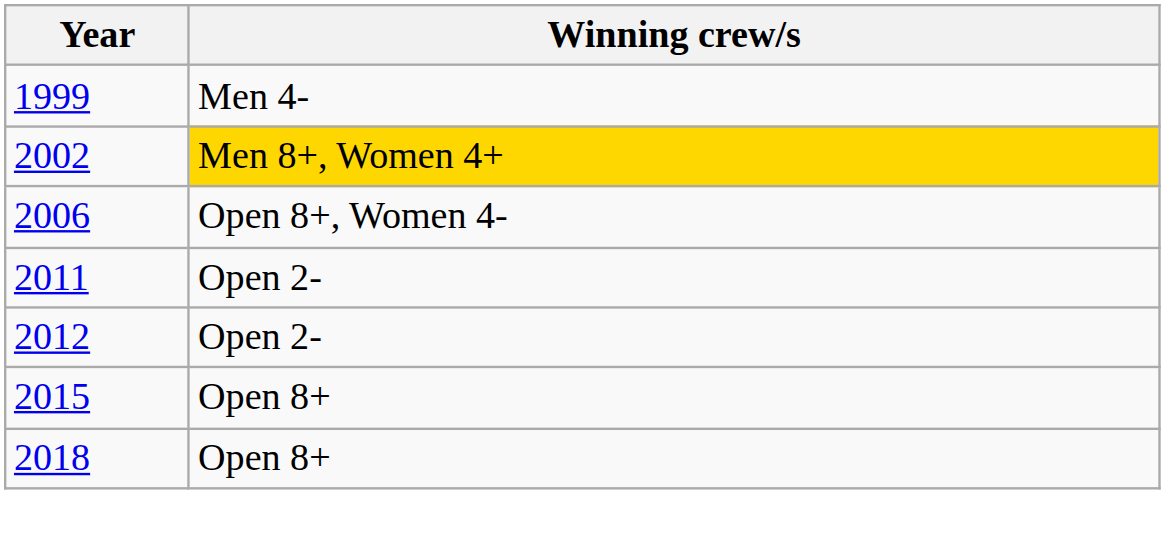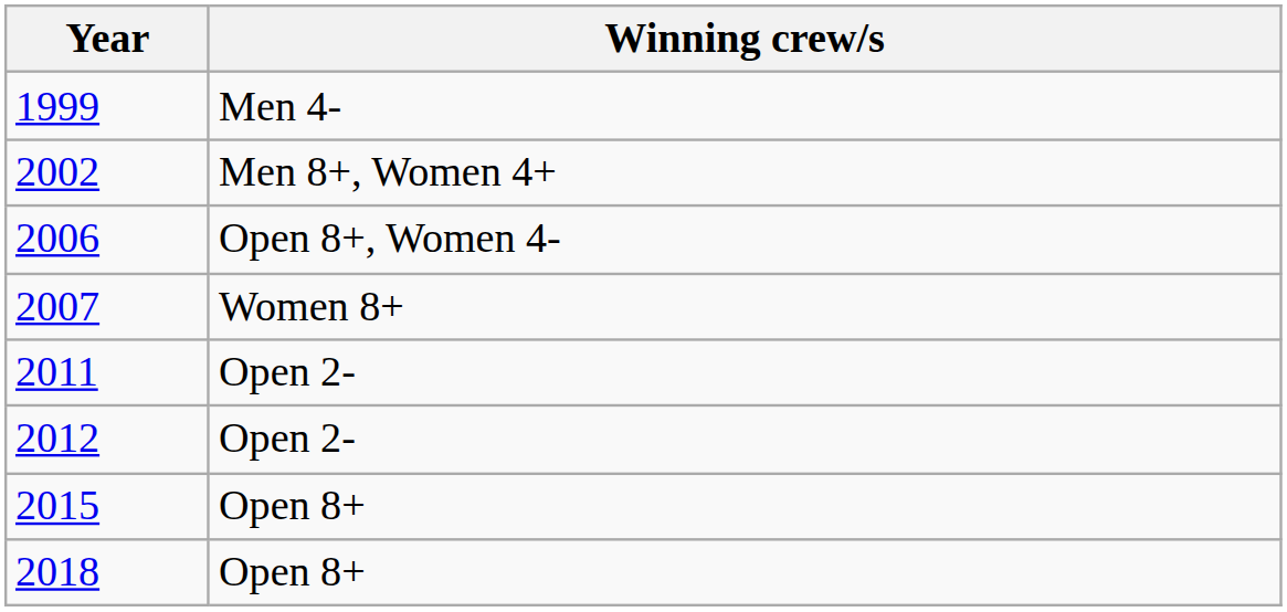2002 | Winning crew/s: gold background -> no background
+ row: 2007 | Women 8+
